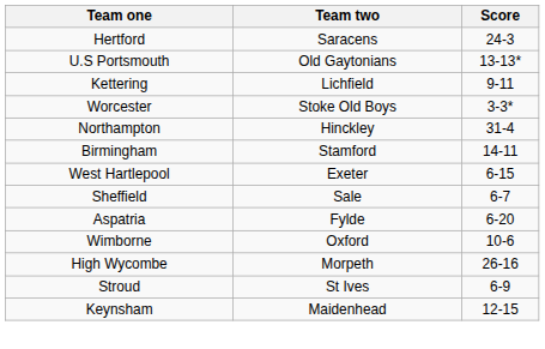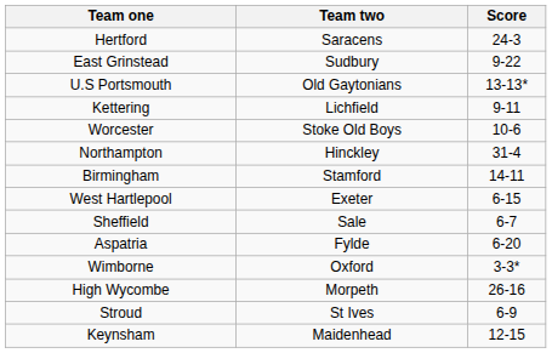+ row: East Grinstead | Sudbury | 9-22
Worcester | Score: 3-3* -> 10-6
Wimborne | Score: 10-6 -> 3-3*
